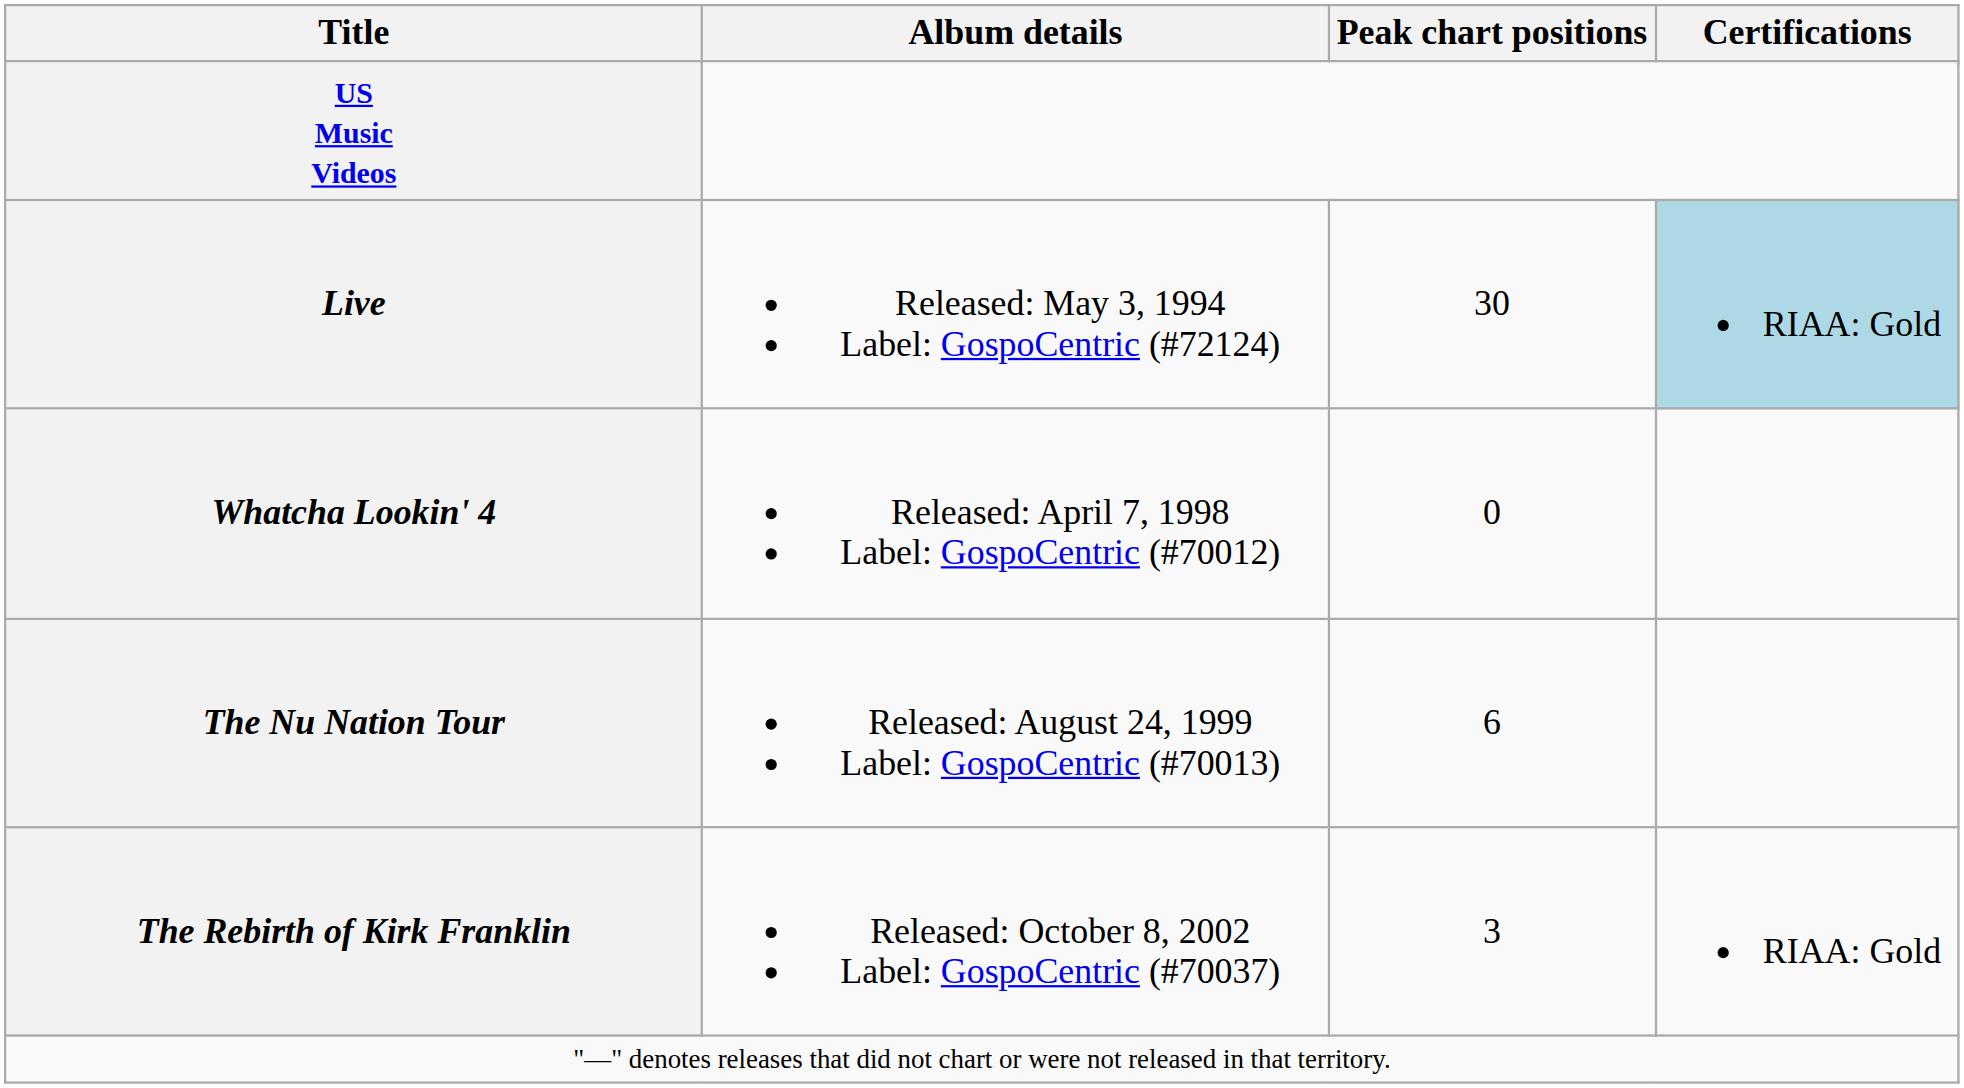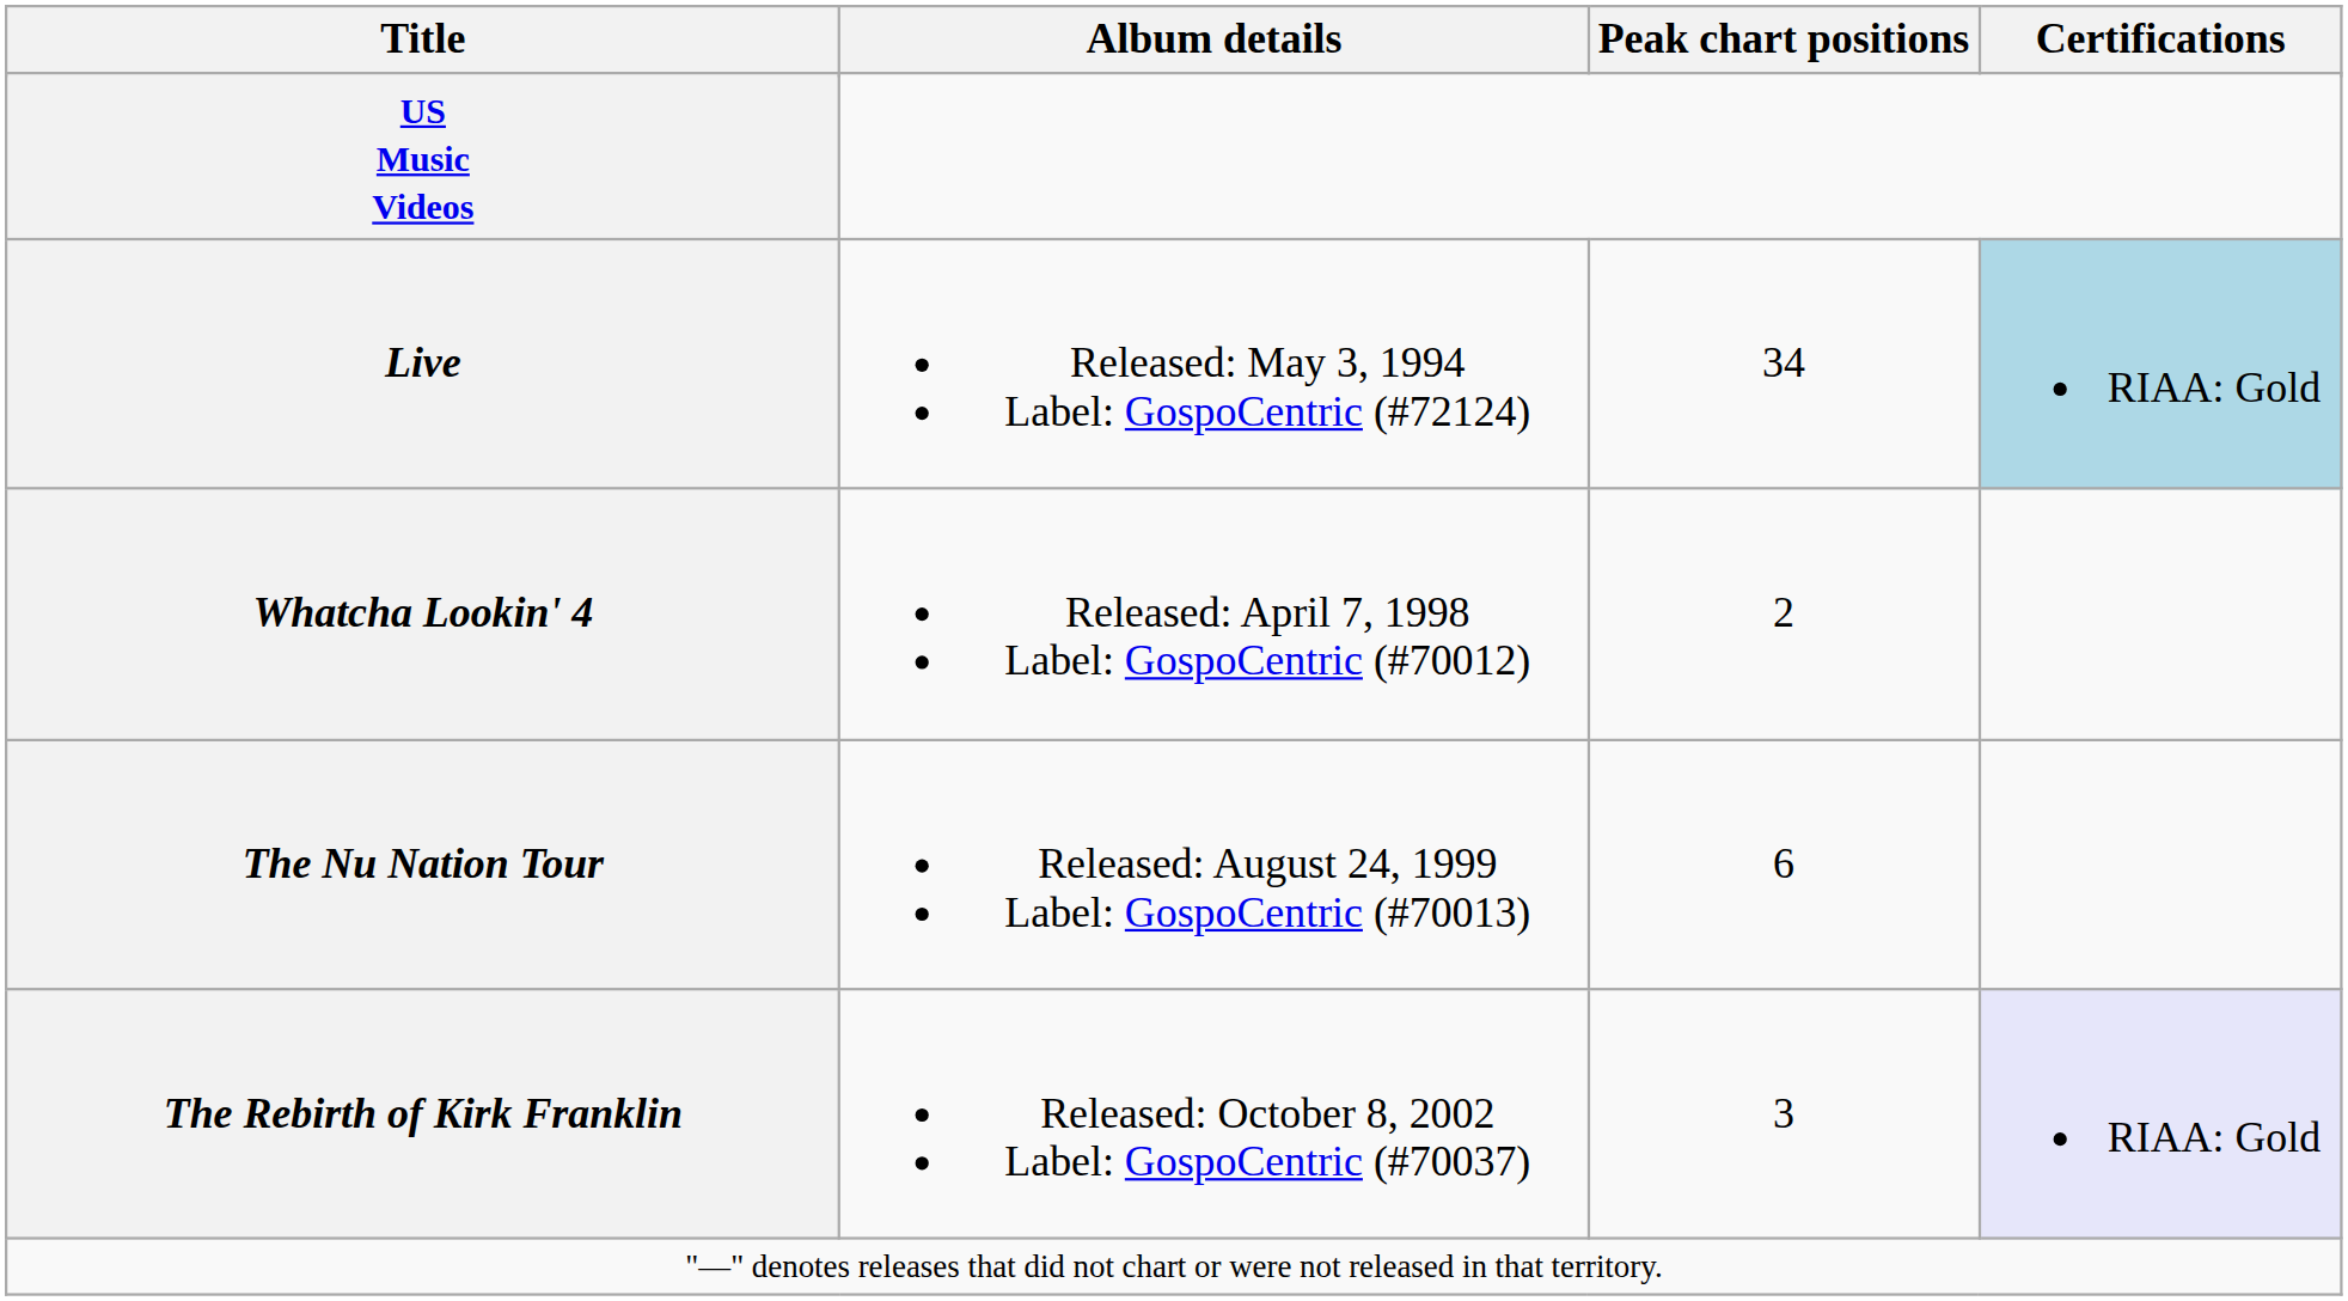Live | Peak chart positions: 30 -> 34
Whatcha Lookin' 4 | Peak chart positions: 0 -> 2
The Rebirth of Kirk Franklin | Certifications: no background -> lavender background
